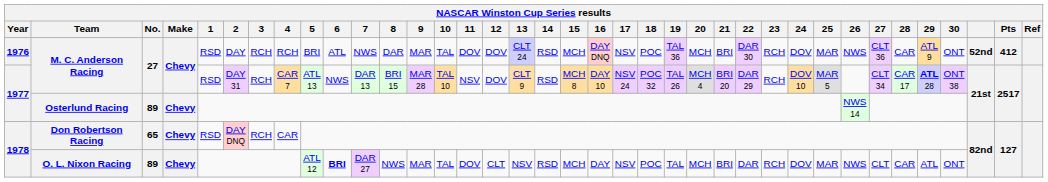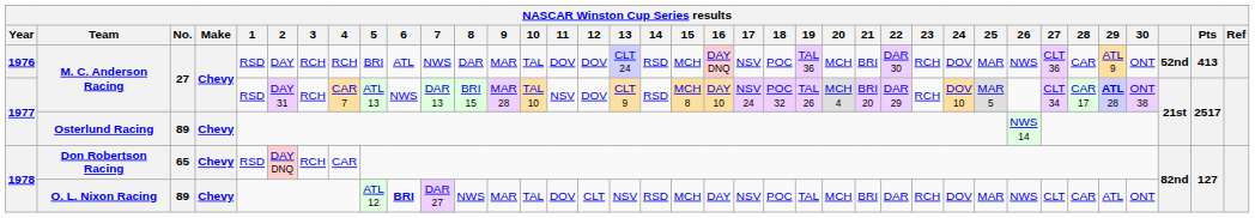1976 / M. C. Anderson Racing | Pts: 412 -> 413
